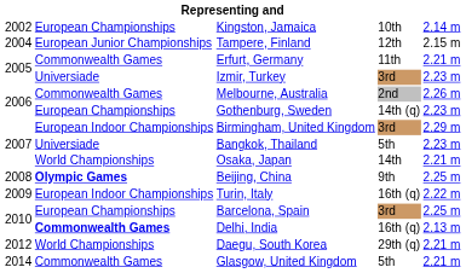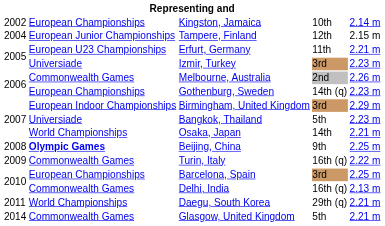Erfurt, Germany | column 2: Commonwealth Games -> European U23 Championships
Turin, Italy | column 2: European Indoor Championships -> Commonwealth Games
Delhi, India | column 2: bold -> normal
Daegu, South Korea | column 1: 2012 -> 2011
